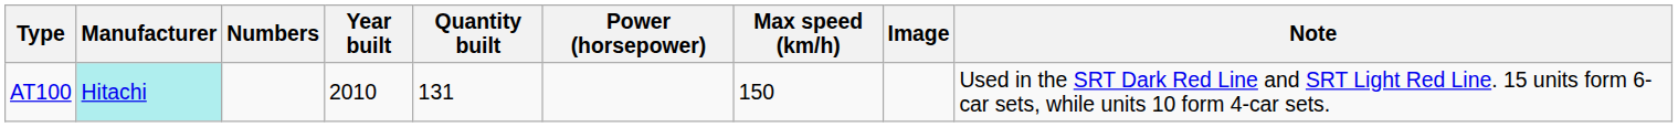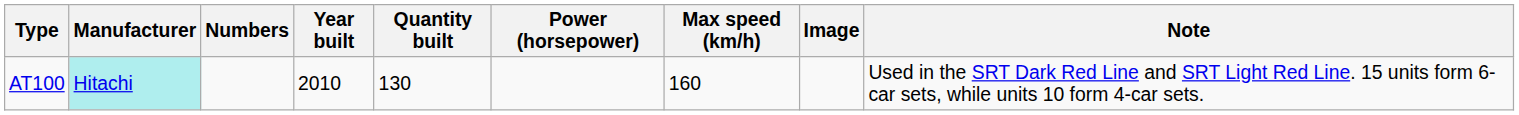AT100 | Quantity built: 131 -> 130
AT100 | Max speed (km/h): 150 -> 160
